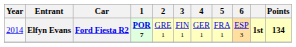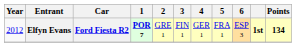Elfyn Evans | Year: 2014 -> 2012
